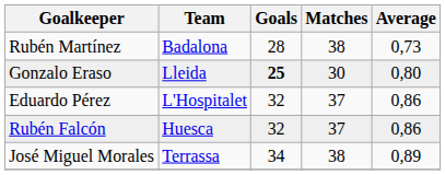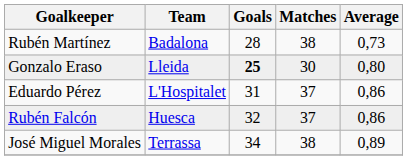Eduardo Pérez | Goals: 32 -> 31
